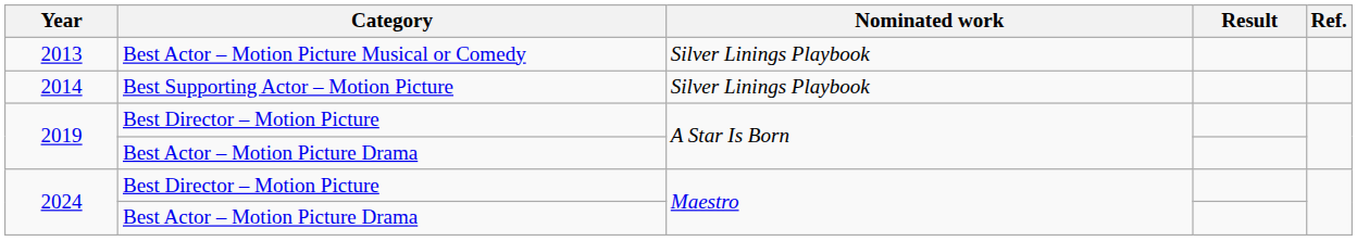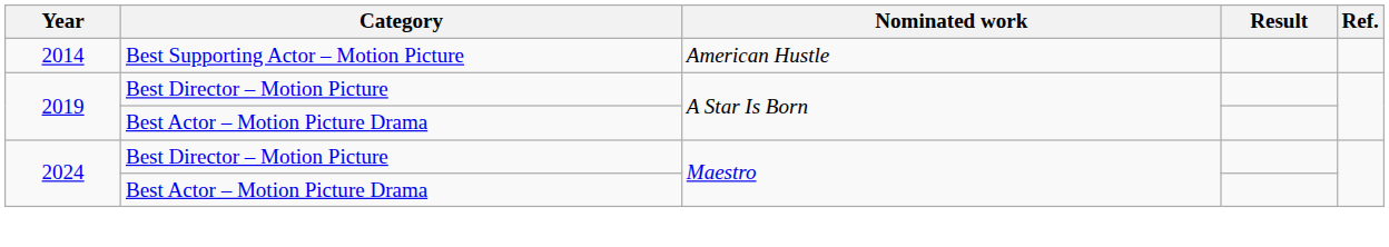- row: 2013 | Best Actor – Motion Picture Musical or Comedy | Silver Linings Playbook
2014 | Nominated work: Silver Linings Playbook -> American Hustle
